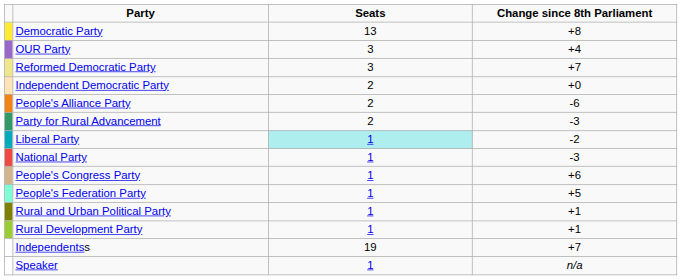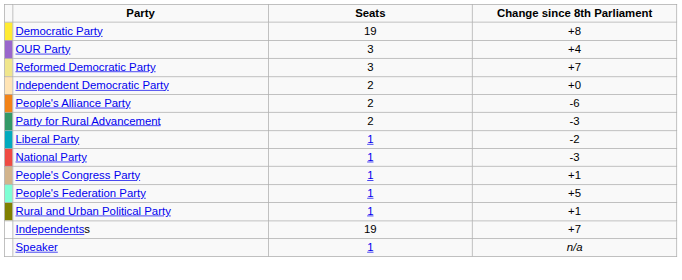Democratic Party | Seats: 13 -> 19
Liberal Party | Seats: paleturquoise background -> no background
People's Congress Party | Change since 8th Parliament: +6 -> +1
- row: Rural Development Party | 1 | +1
